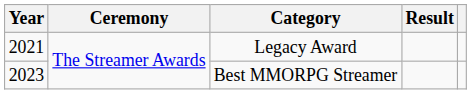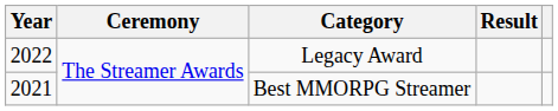Legacy Award | Year: 2021 -> 2022
Best MMORPG Streamer | Year: 2023 -> 2021
